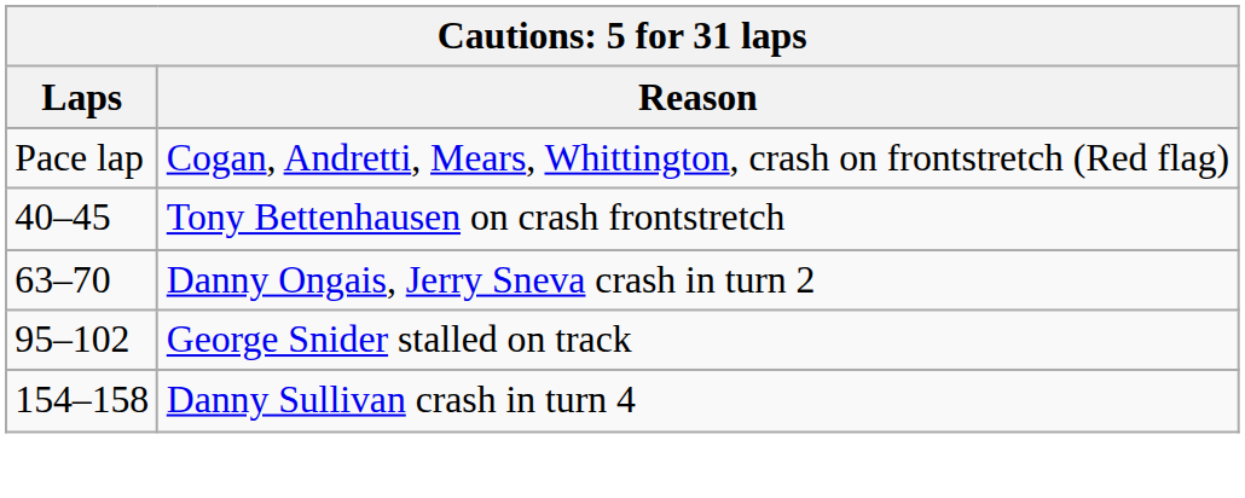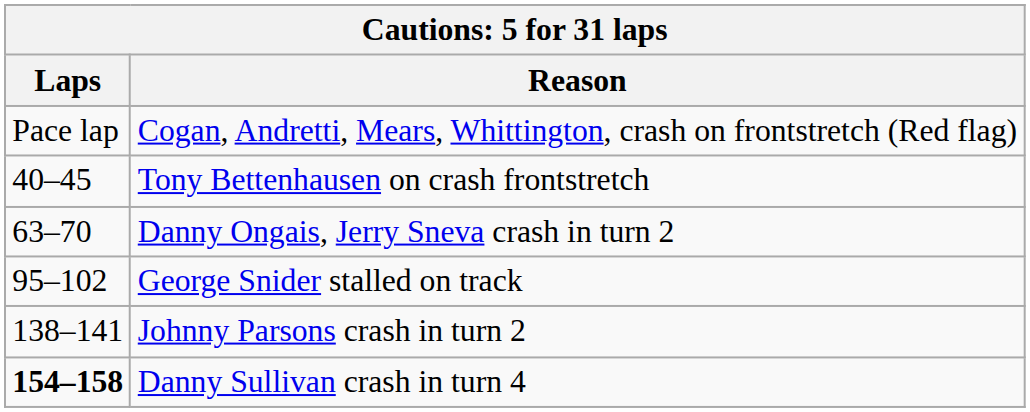+ row: 138–141 | Johnny Parsons crash in turn 2
Danny Sullivan crash in turn 4 | Laps: normal -> bold
